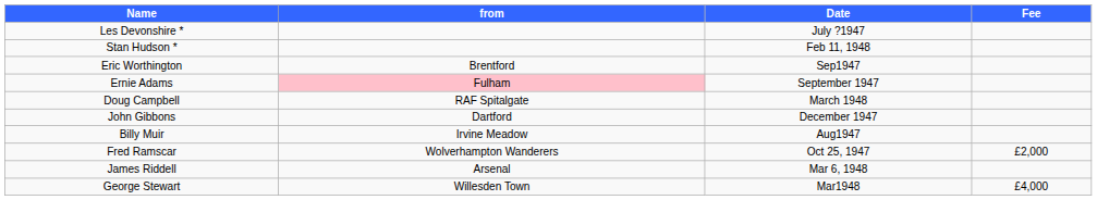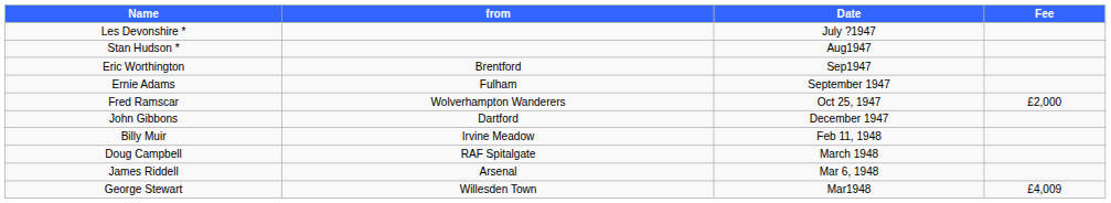Stan Hudson * | Date: Feb 11, 1948 -> Aug1947
Ernie Adams | from: pink background -> no background
rows swapped: Fred Ramscar <-> Doug Campbell
Billy Muir | Date: Aug1947 -> Feb 11, 1948
George Stewart | Fee: £4,000 -> £4,009
